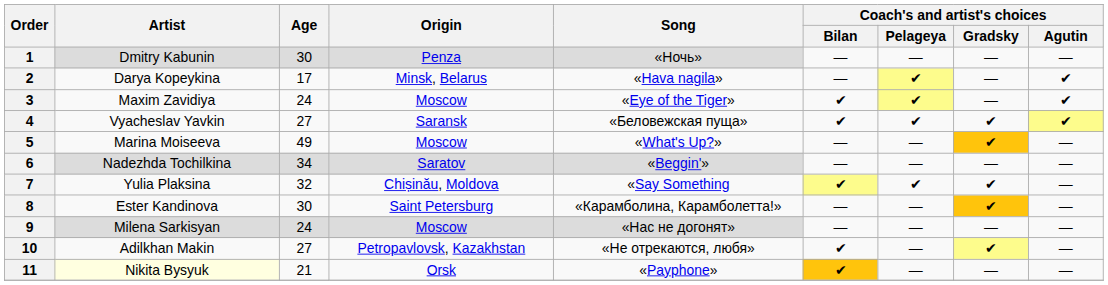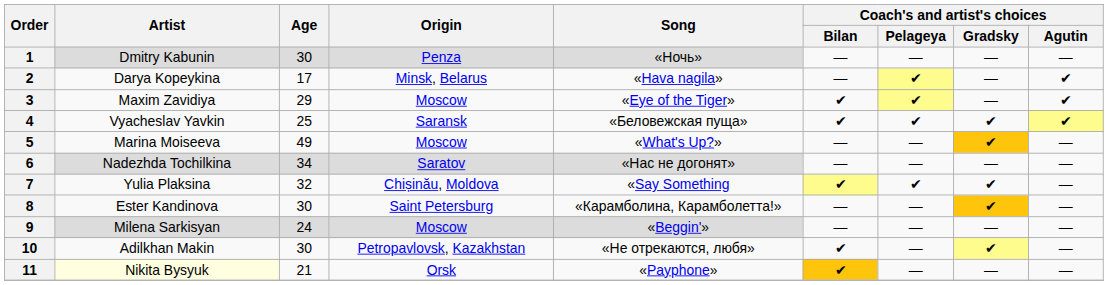3 | Age: 24 -> 29
4 | Age: 27 -> 25
6 | Song: «Beggin'» -> «Нас не догонят»
9 | Song: «Нас не догонят» -> «Beggin'»
10 | Age: 27 -> 30
